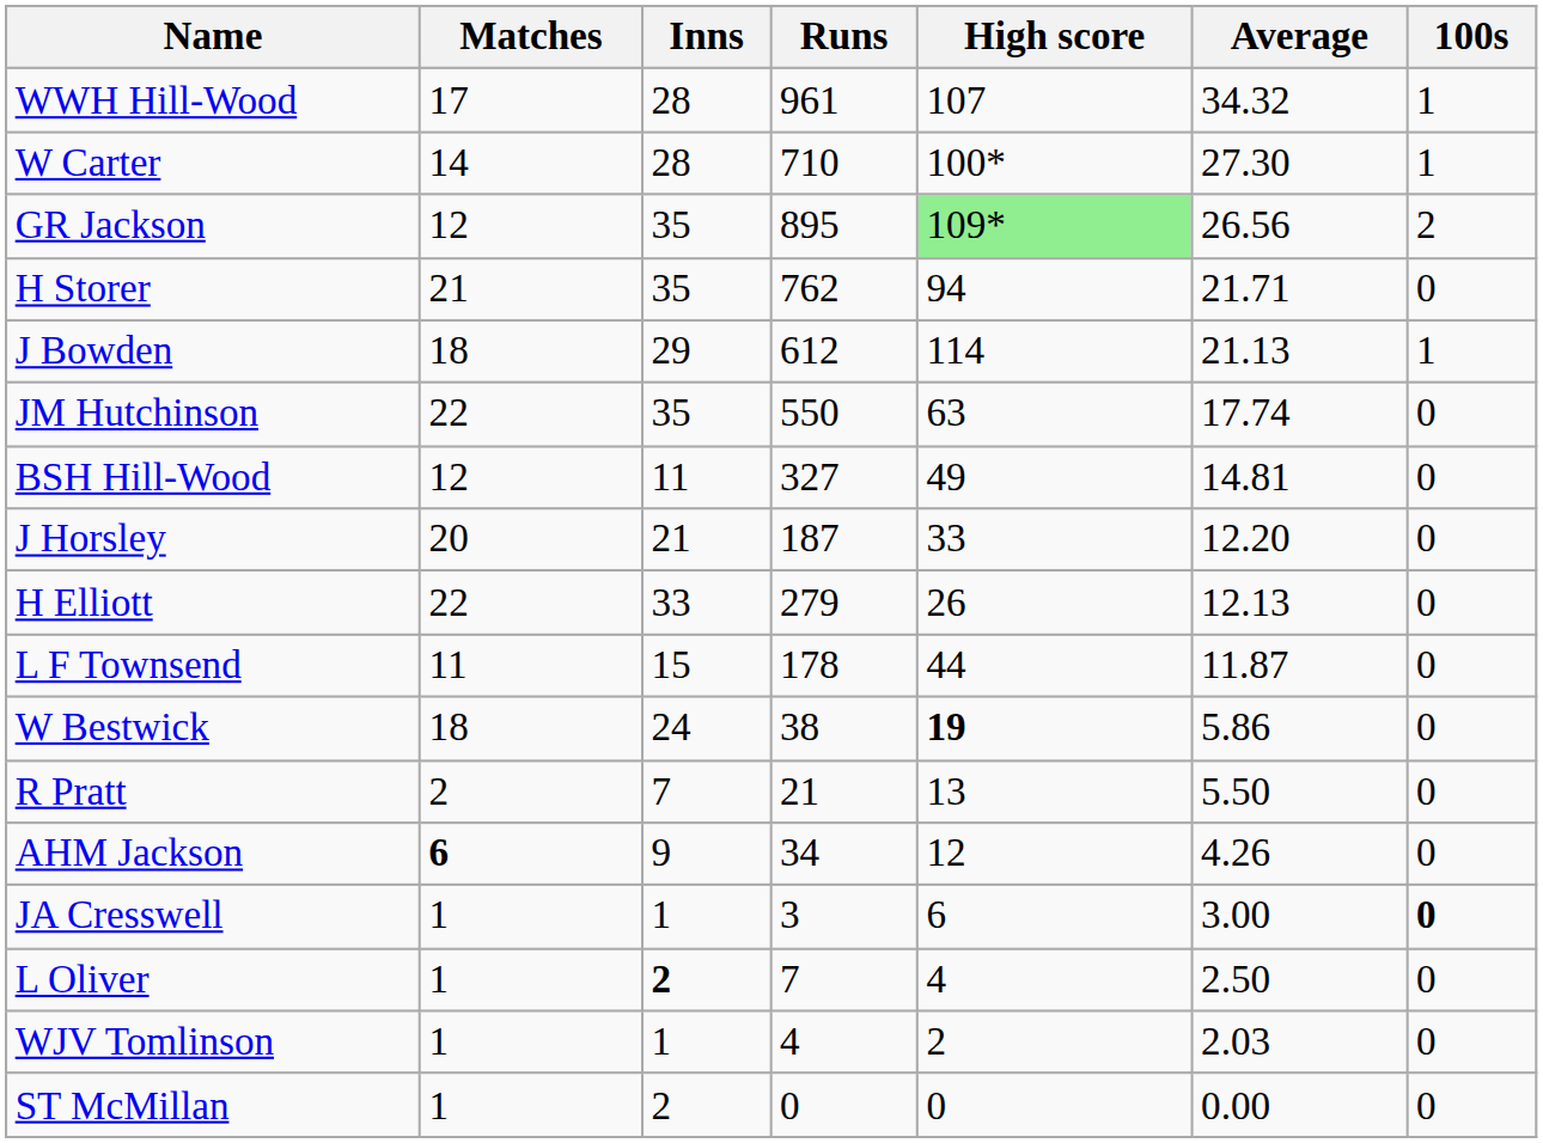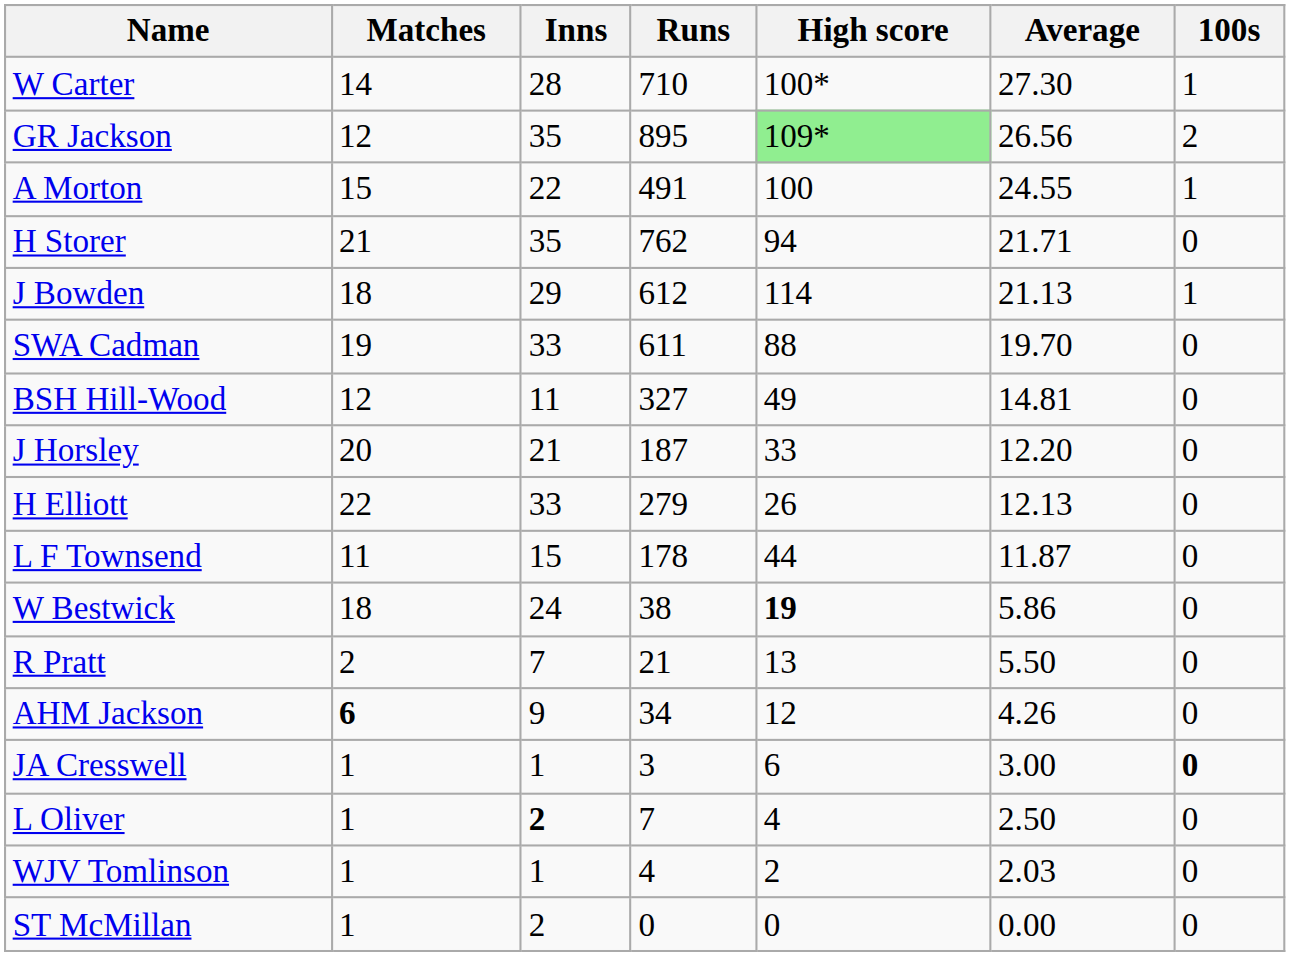- row: WWH Hill-Wood | 17 | 28 | 961 | 107 | 34.32 | 1
+ row: A Morton | 15 | 22 | 491 | 100 | 24.55 | 1
+ row: SWA Cadman | 19 | 33 | 611 | 88 | 19.70 | 0
- row: JM Hutchinson | 22 | 35 | 550 | 63 | 17.74 | 0
